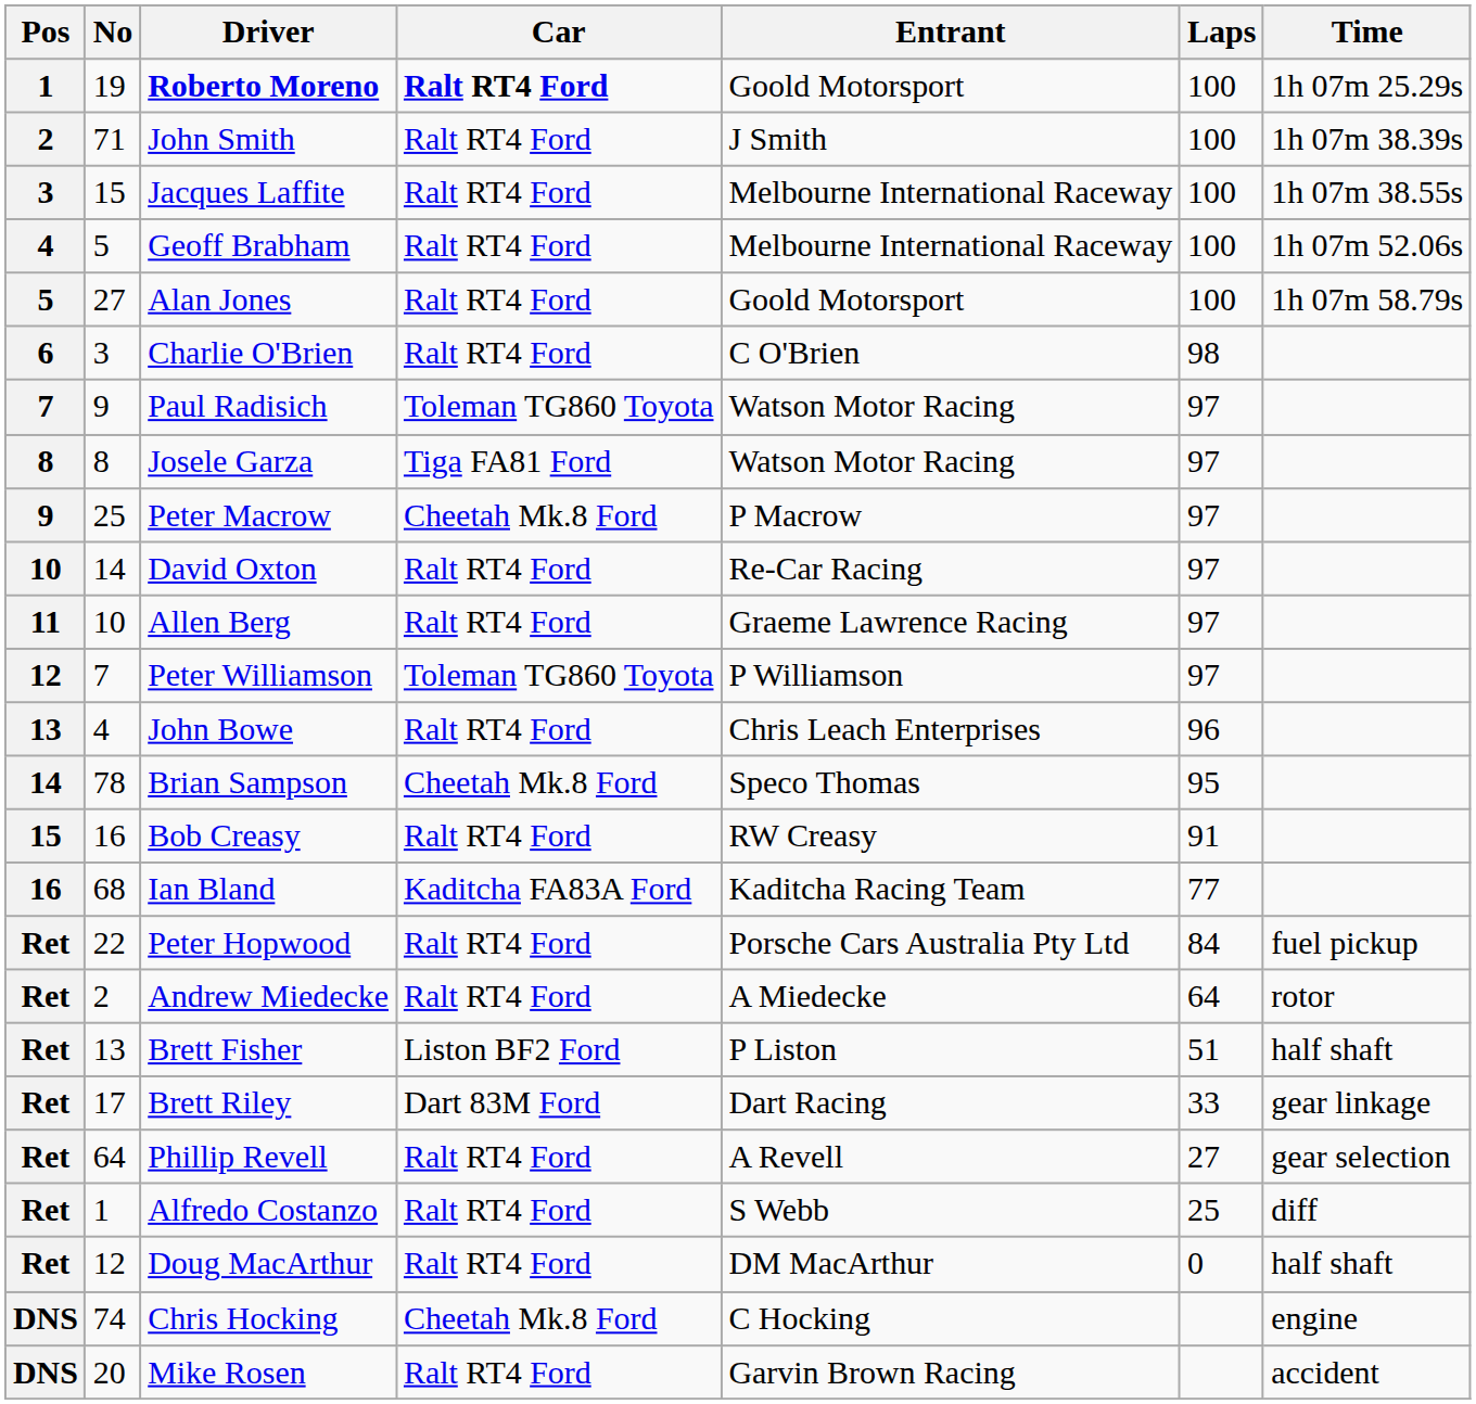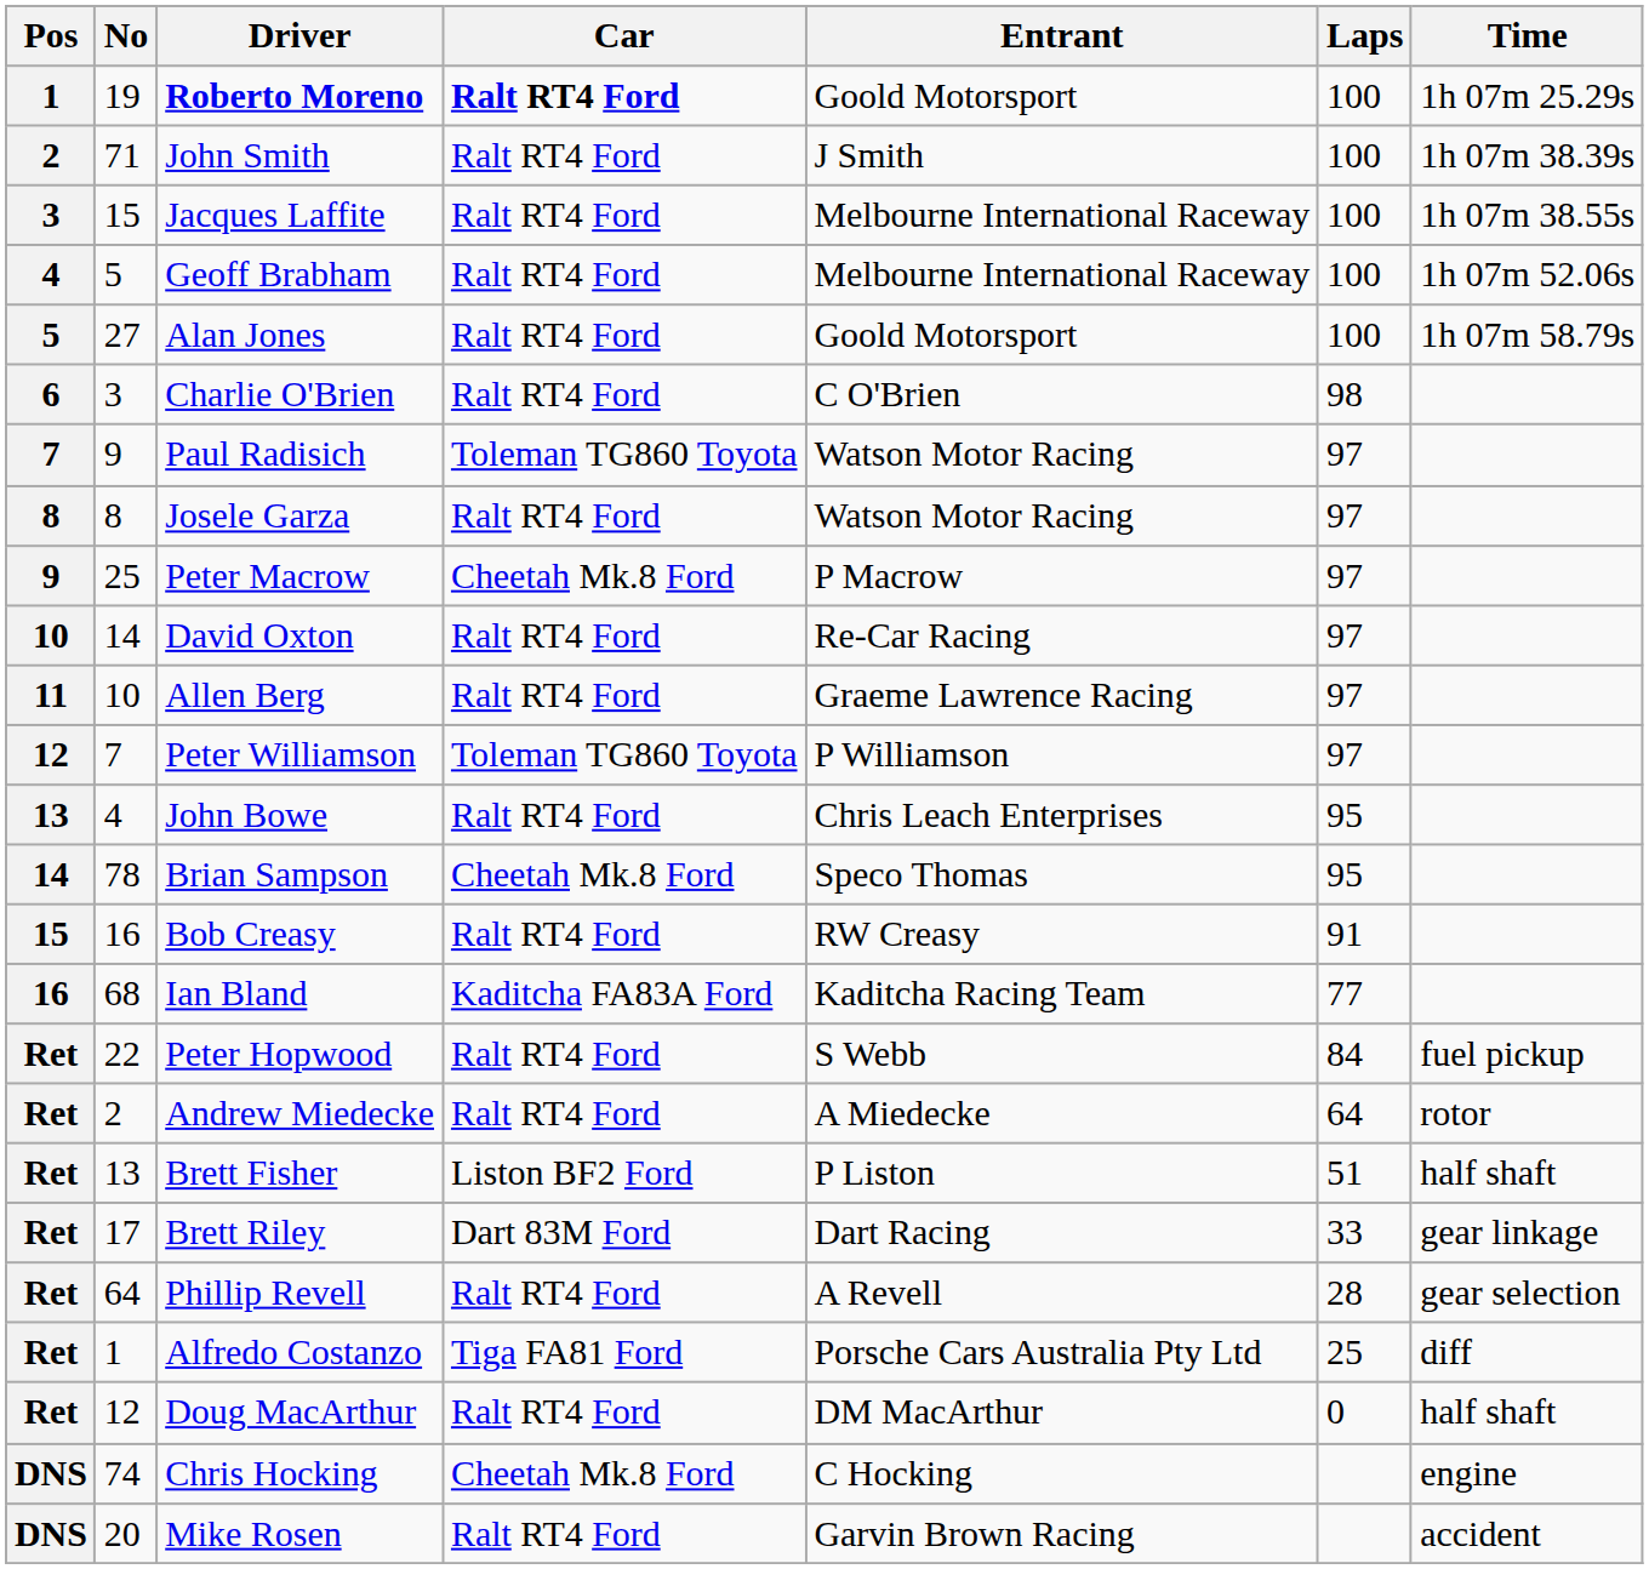Josele Garza | Car: Tiga FA81 Ford -> Ralt RT4 Ford
John Bowe | Laps: 96 -> 95
Peter Hopwood | Entrant: Porsche Cars Australia Pty Ltd -> S Webb
Phillip Revell | Laps: 27 -> 28
Alfredo Costanzo | Car: Ralt RT4 Ford -> Tiga FA81 Ford
Alfredo Costanzo | Entrant: S Webb -> Porsche Cars Australia Pty Ltd
